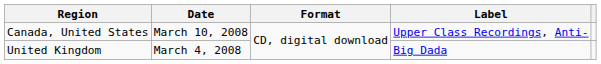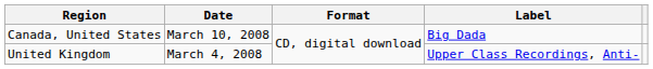Canada, United States | Label: Upper Class Recordings, Anti- -> Big Dada
United Kingdom | Label: Big Dada -> Upper Class Recordings, Anti-
